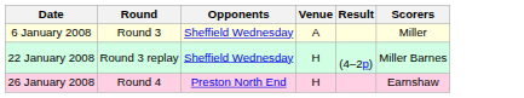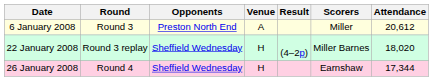+ column: Attendance | 20,612 | 18,020 | 17,344
6 January 2008 | Opponents: Sheffield Wednesday -> Preston North End
26 January 2008 | Opponents: Preston North End -> Sheffield Wednesday
